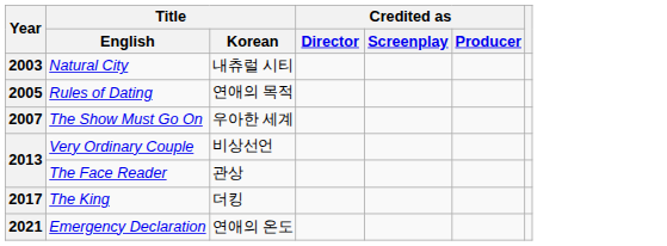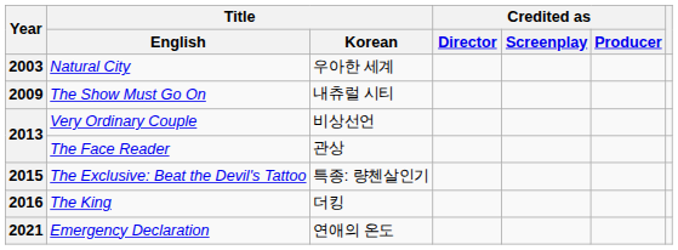Natural City | Title / Korean: 내츄럴 시티 -> 우아한 세계
- row: 2005 | Rules of Dating | 연애의 목적
The Show Must Go On | Year: 2007 -> 2009
The Show Must Go On | Title / Korean: 우아한 세계 -> 내츄럴 시티
+ row: 2015 | The Exclusive: Beat the Devil's Tattoo | 특종: 량첸살인기
The King | Year: 2017 -> 2016
